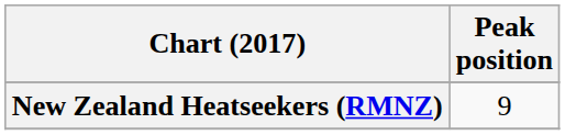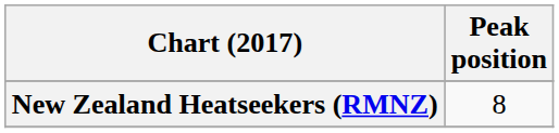New Zealand Heatseekers (RMNZ) | Peak position: 9 -> 8
